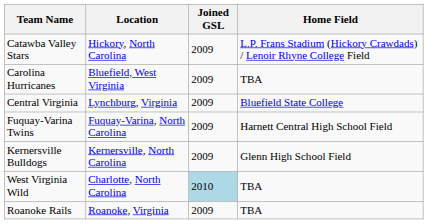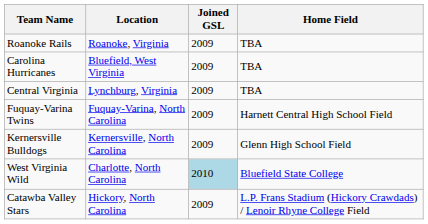rows swapped: Catawba Valley Stars <-> Roanoke Rails
Central Virginia | Home Field: Bluefield State College -> TBA
West Virginia Wild | Home Field: TBA -> Bluefield State College
